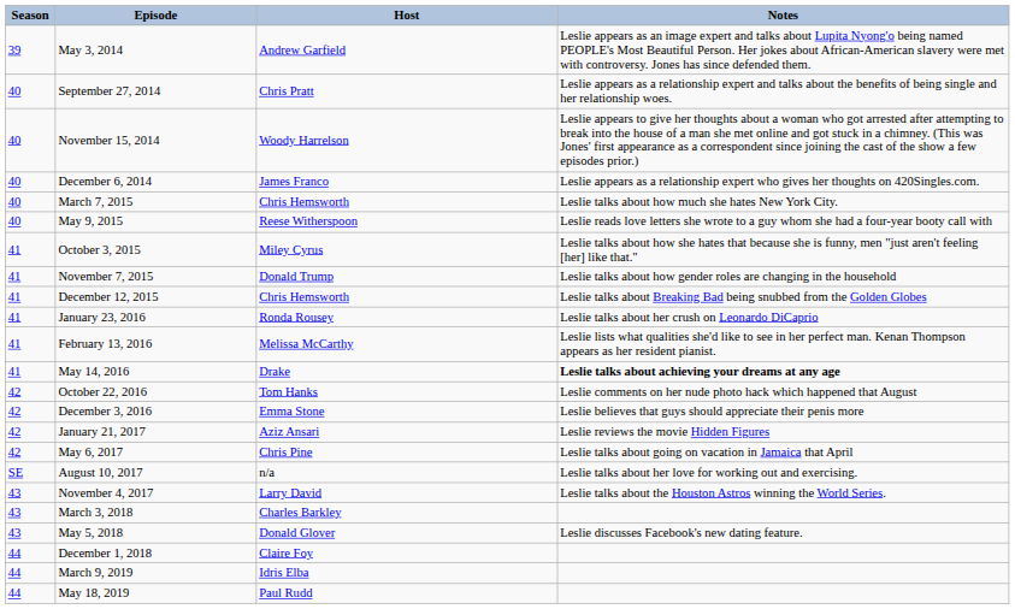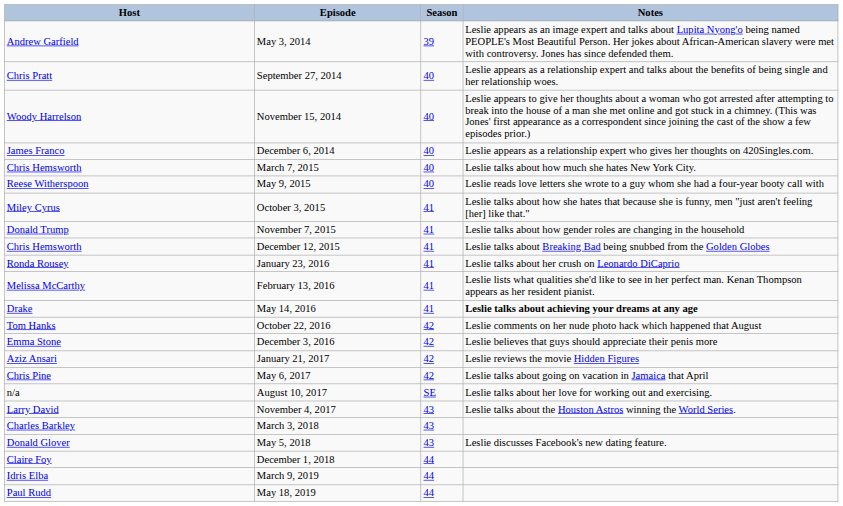columns swapped: Season <-> Host
